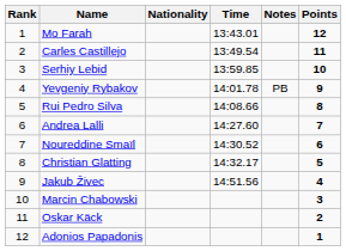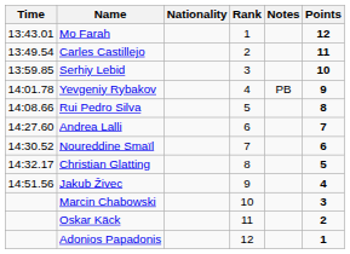columns swapped: Rank <-> Time
